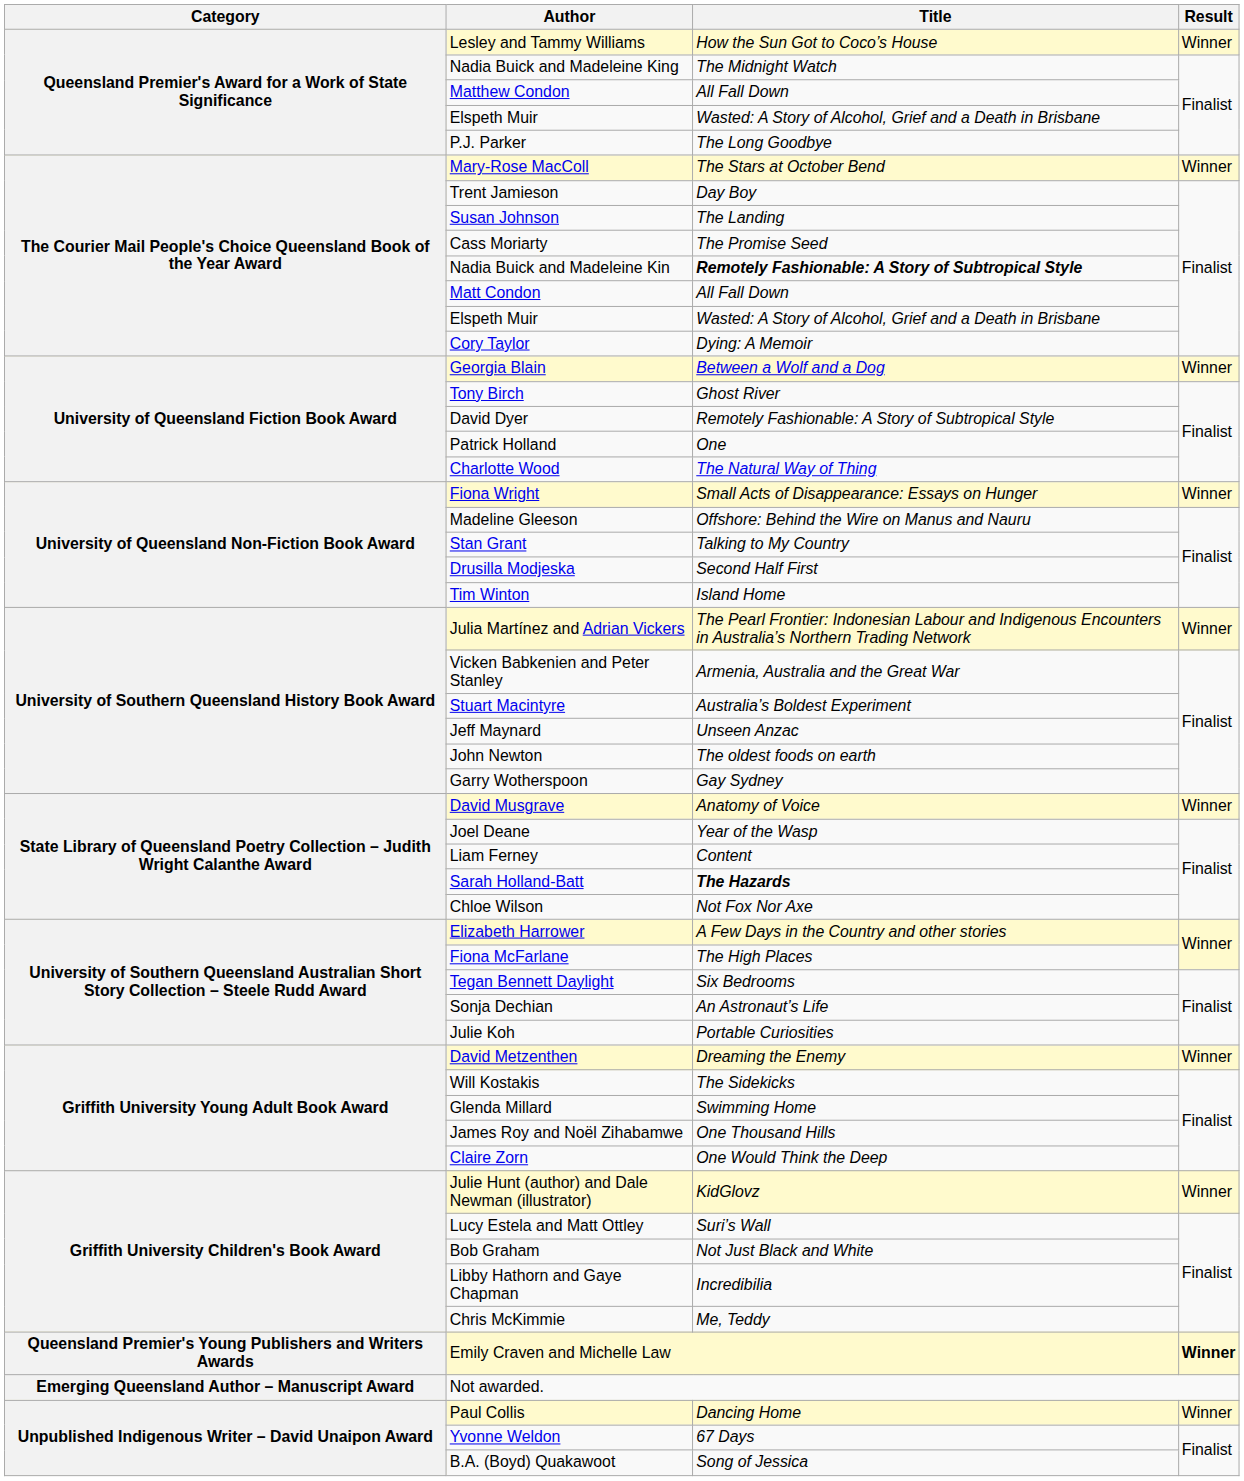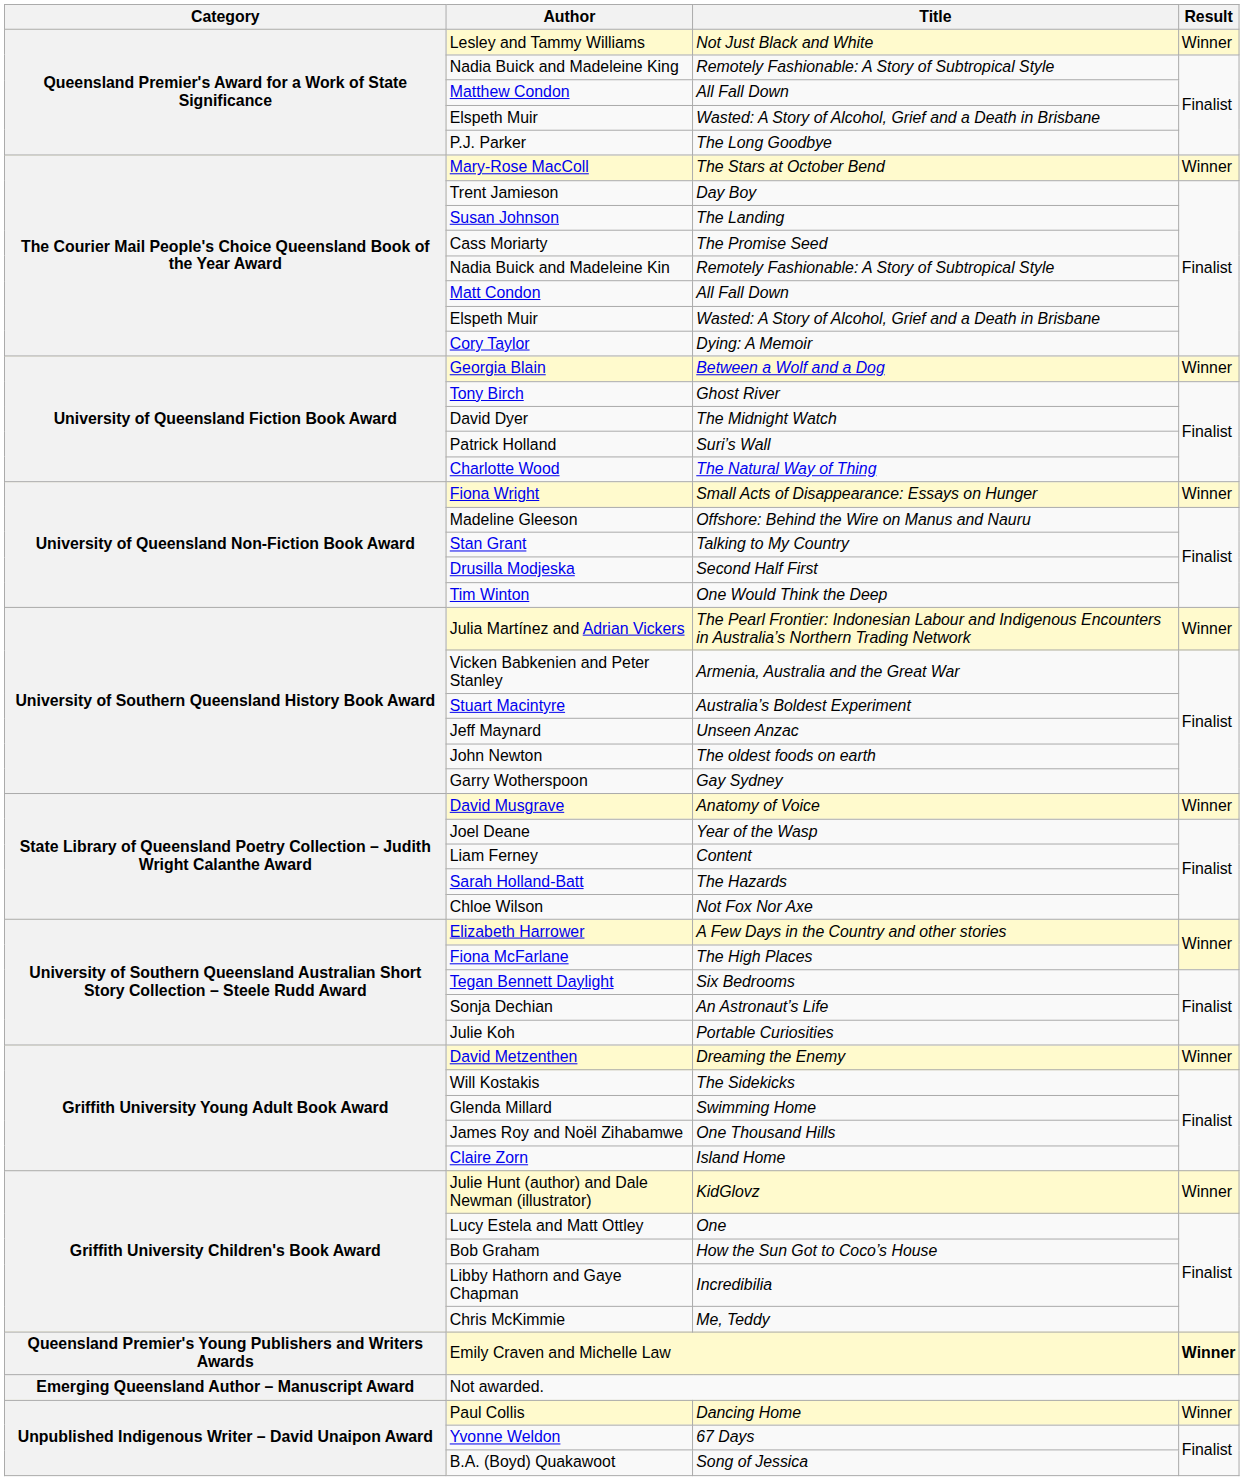Lesley and Tammy Williams | Title: How the Sun Got to Coco’s House -> Not Just Black and White
Nadia Buick and Madeleine King | Title: The Midnight Watch -> Remotely Fashionable: A Story of Subtropical Style
Nadia Buick and Madeleine Kin | Title: bold -> normal
David Dyer | Title: Remotely Fashionable: A Story of Subtropical Style -> The Midnight Watch
Patrick Holland | Title: One -> Suri’s Wall
Tim Winton | Title: Island Home -> One Would Think the Deep
Sarah Holland-Batt | Title: bold -> normal
Claire Zorn | Title: One Would Think the Deep -> Island Home
Lucy Estela and Matt Ottley | Title: Suri’s Wall -> One
Bob Graham | Title: Not Just Black and White -> How the Sun Got to Coco’s House
